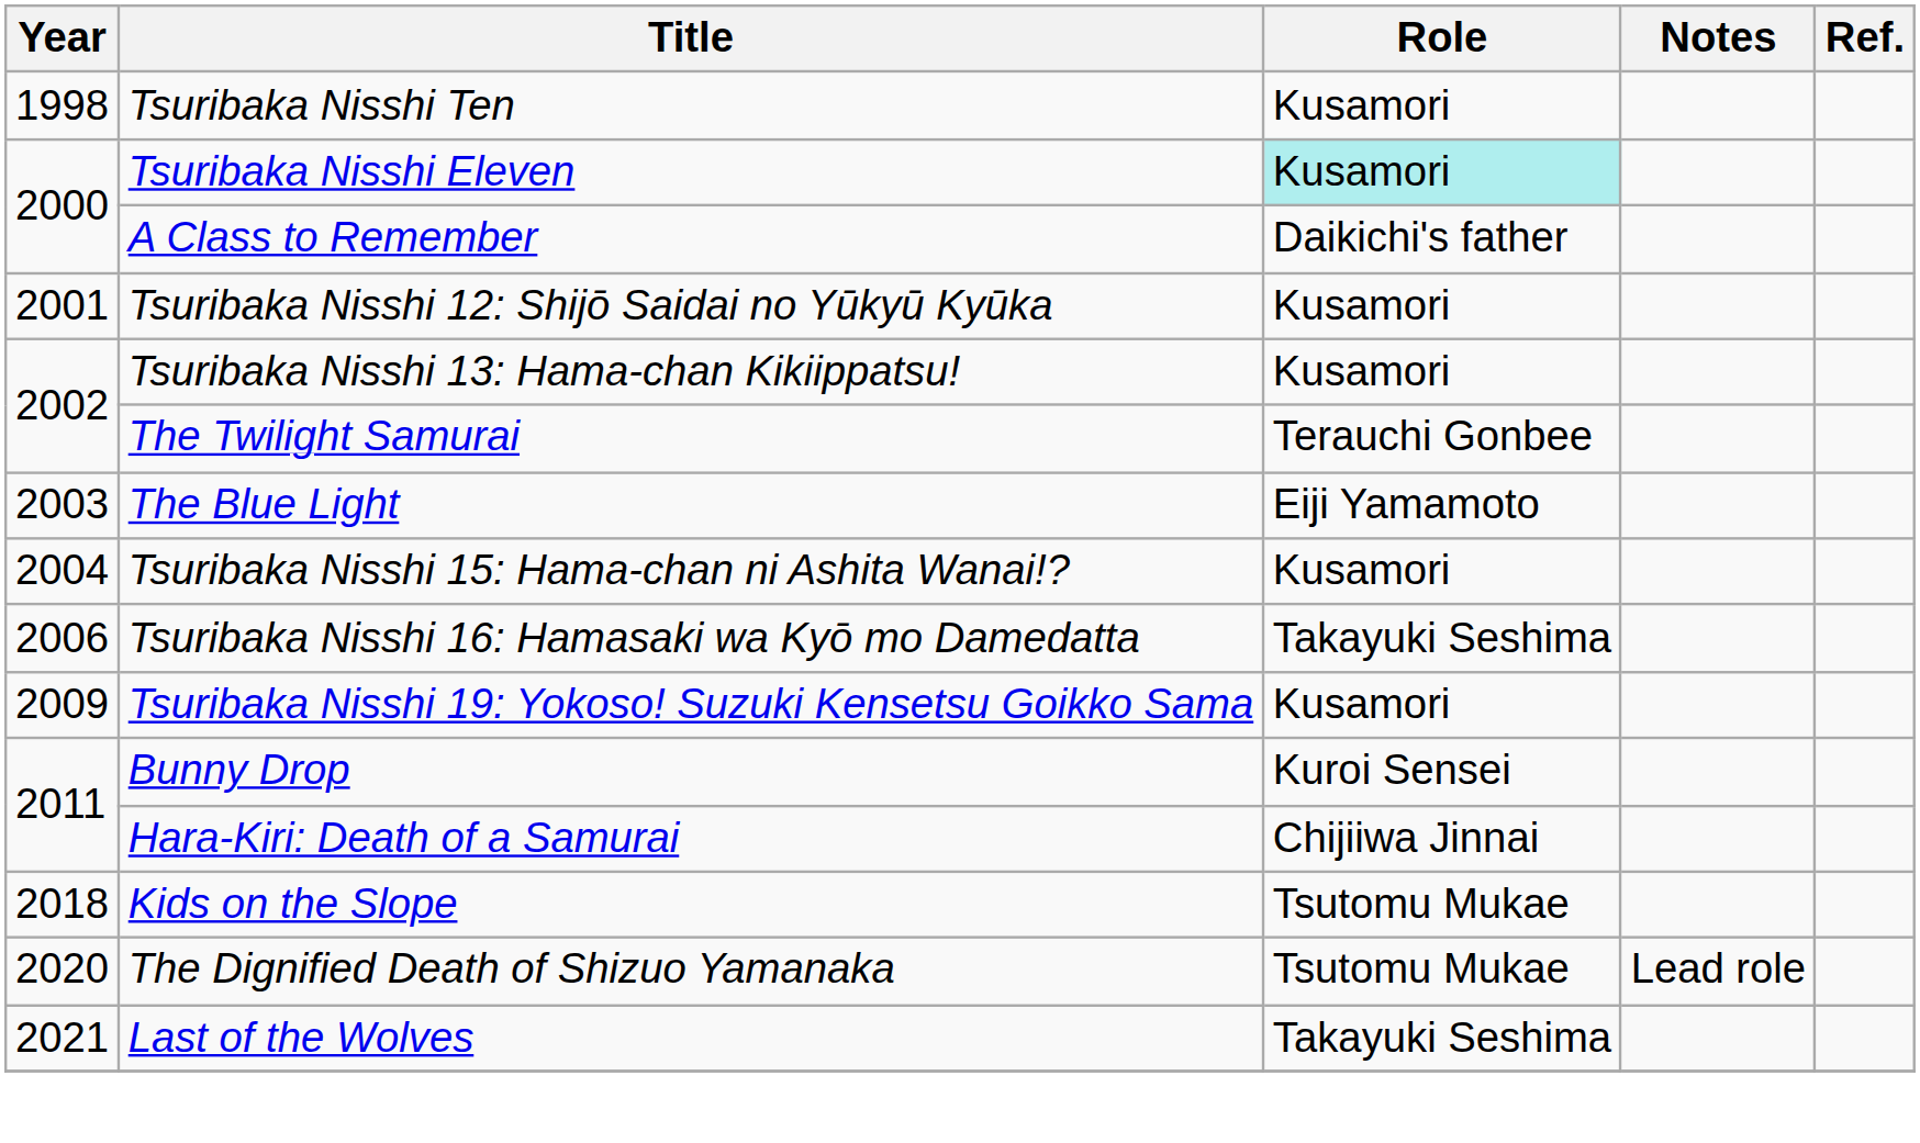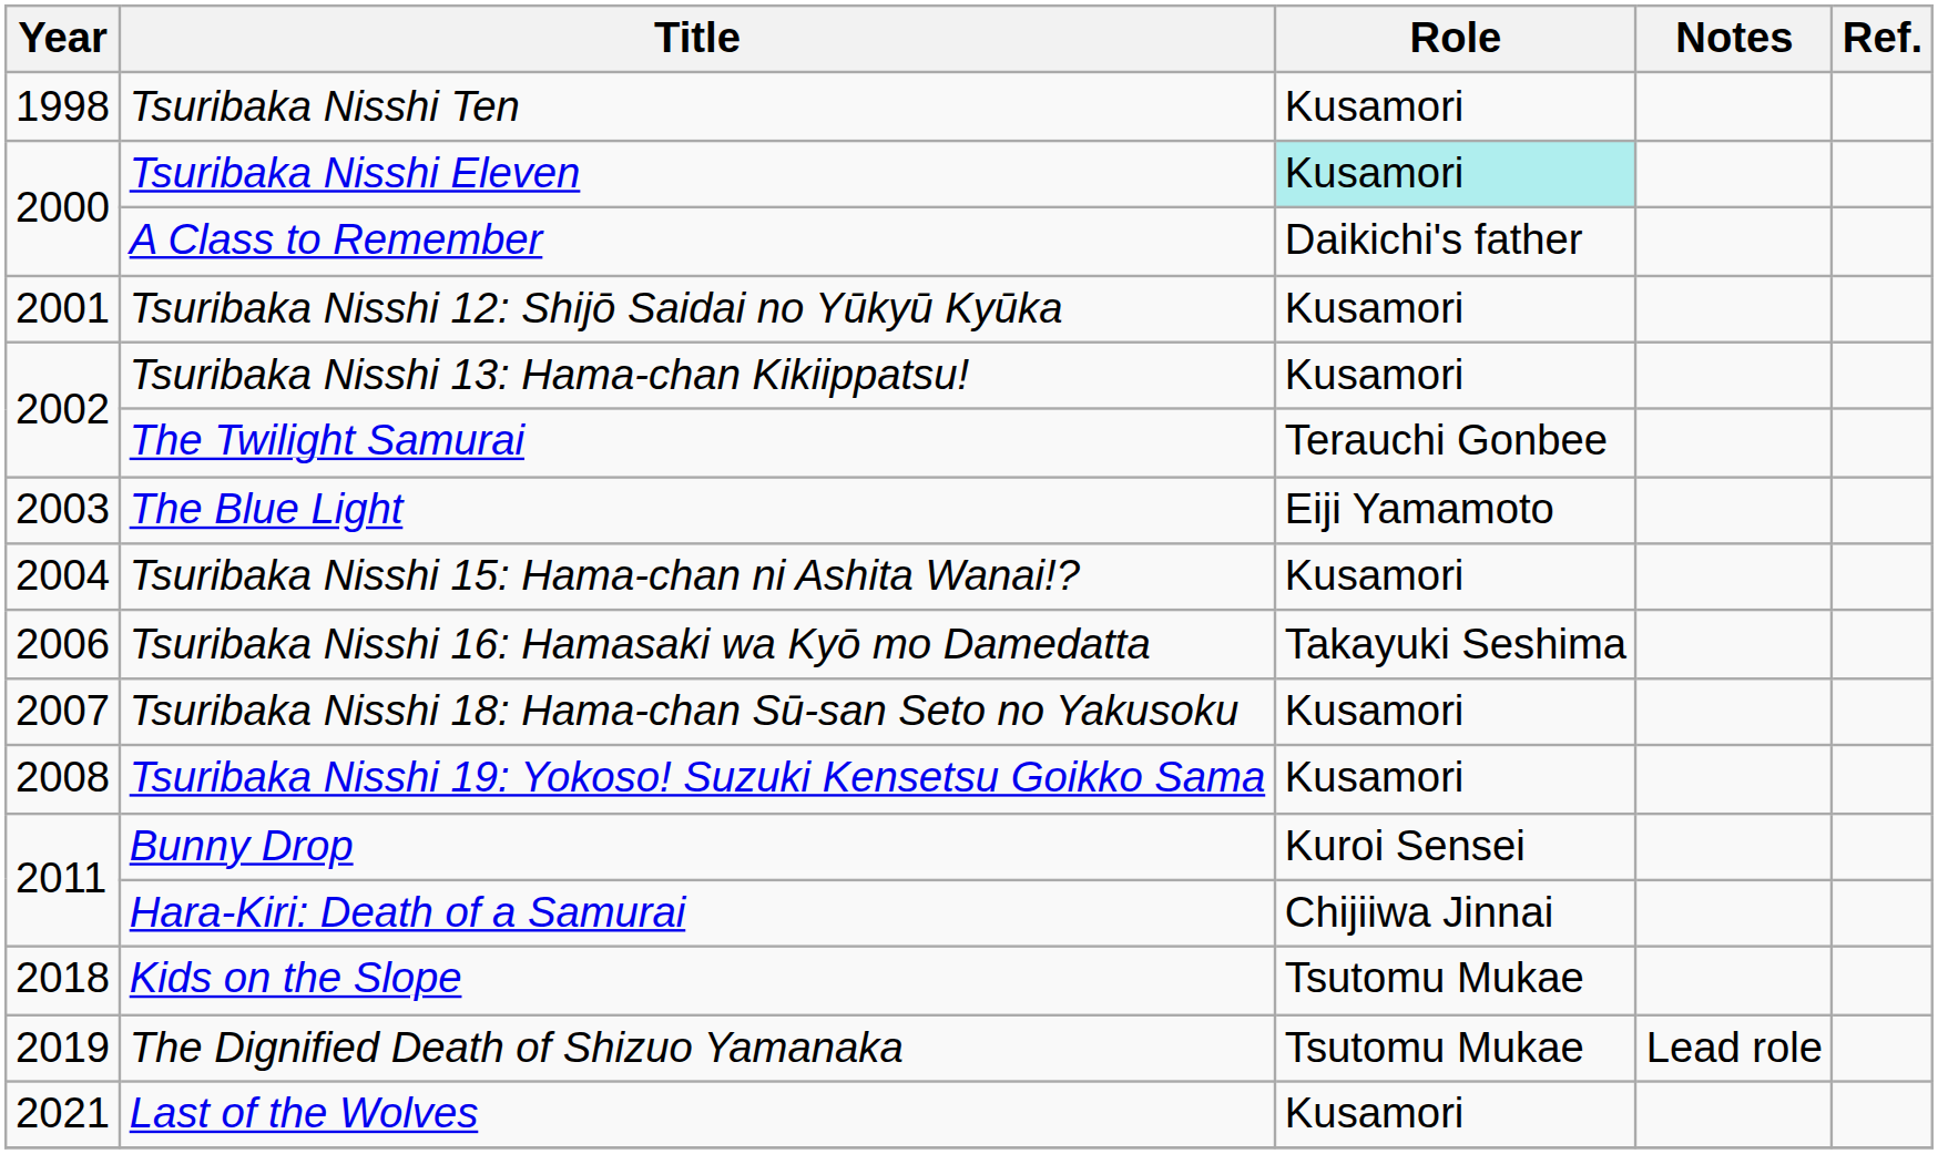+ row: 2007 | Tsuribaka Nisshi 18: Hama-chan Sū-san Seto no Yakusoku | Kusamori
Tsuribaka Nisshi 19: Yokoso! Suzuki Kensetsu Goikko Sama | Year: 2009 -> 2008
The Dignified Death of Shizuo Yamanaka | Year: 2020 -> 2019
Last of the Wolves | Role: Takayuki Seshima -> Kusamori
